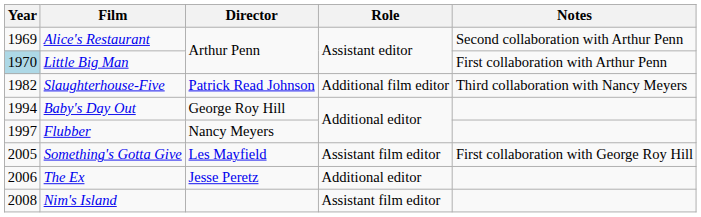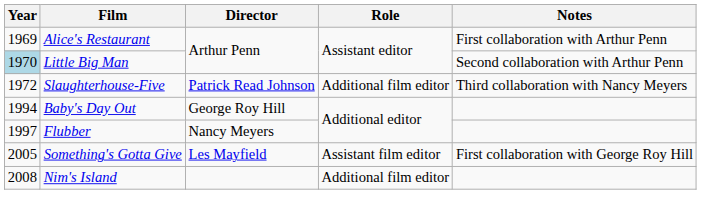Alice's Restaurant | Notes: Second collaboration with Arthur Penn -> First collaboration with Arthur Penn
Little Big Man | Notes: First collaboration with Arthur Penn -> Second collaboration with Arthur Penn
Slaughterhouse-Five | Year: 1982 -> 1972
- row: 2006 | The Ex | Jesse Peretz | Additional editor
Nim's Island | Role: Assistant film editor -> Additional film editor
